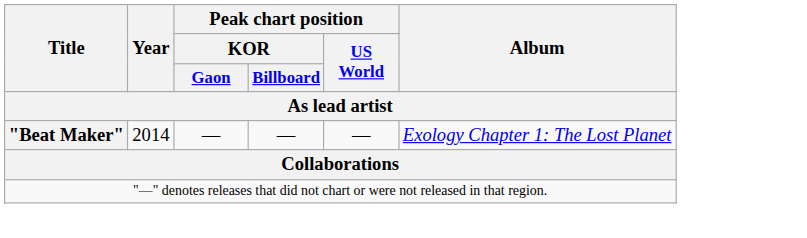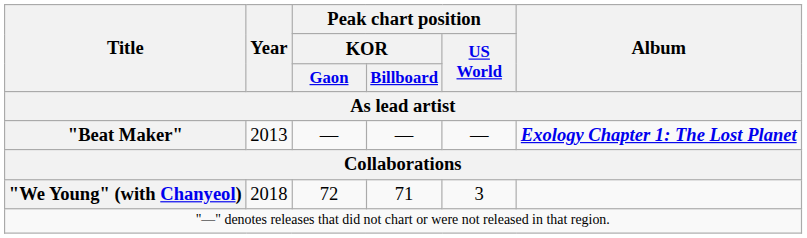"Beat Maker" | Year: 2014 -> 2013
"Beat Maker" | Album: normal -> bold
+ row: "We Young" (with Chanyeol) | 2018 | 72 | 71 | 3
